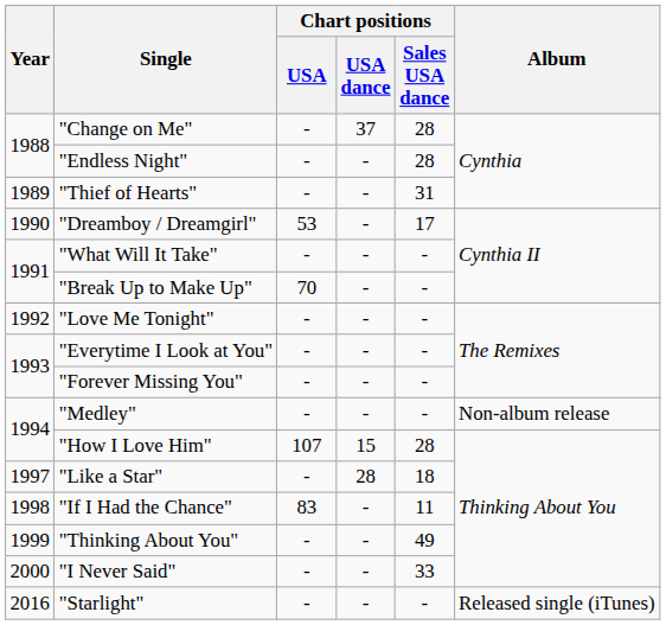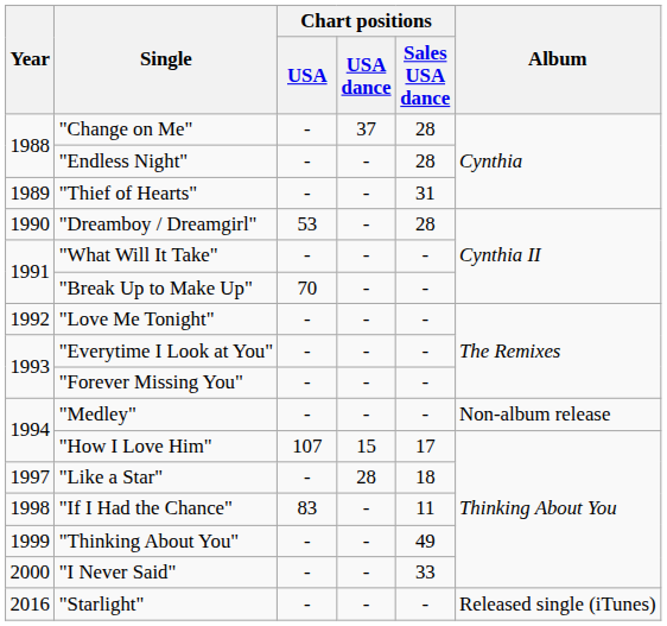"Dreamboy / Dreamgirl" | Chart positions / Sales USA dance: 17 -> 28
"How I Love Him" | Chart positions / Sales USA dance: 28 -> 17
